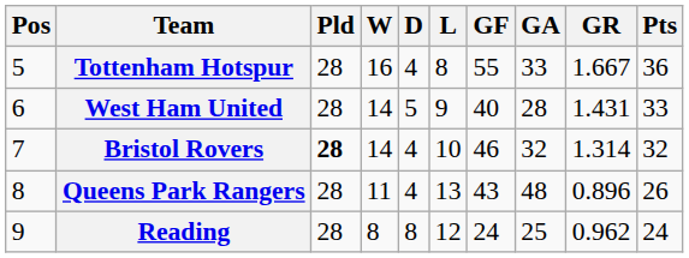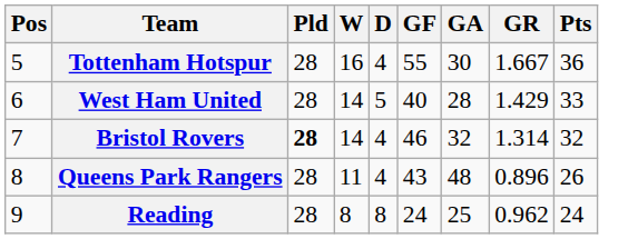- column: L | 8 | 9 | 10 | 13 | 12
Tottenham Hotspur | GA: 33 -> 30
West Ham United | GR: 1.431 -> 1.429
